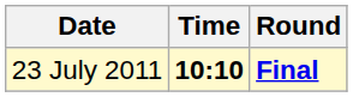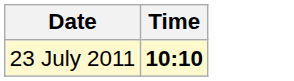- column: Round | Final
